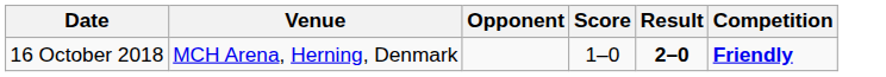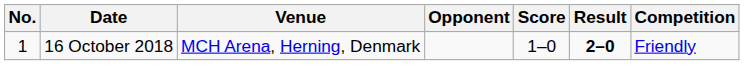+ column: No. | 1
16 October 2018 | Competition: bold -> normal
